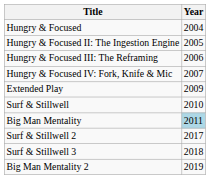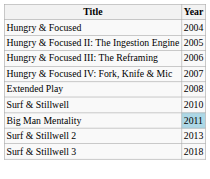Extended Play | Year: 2009 -> 2008
Surf & Stillwell 2 | Year: 2017 -> 2013
- row: Big Man Mentality 2 | 2019
